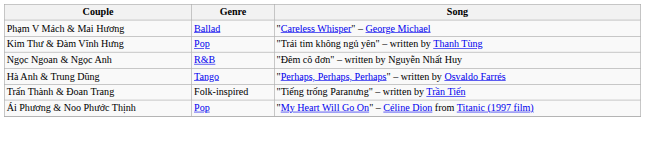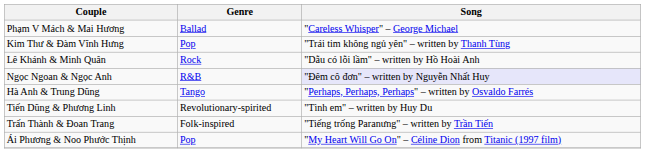+ row: Lê Khánh & Minh Quân | Rock | "Dẫu có lỗi lầm" – written by Hồ Hoài Anh
Ngọc Ngoan & Ngọc Anh | Song: no background -> lavender background
+ row: Tiến Dũng & Phương Linh | Revolutionary-spirited | "Tình em" – written by Huy Du
